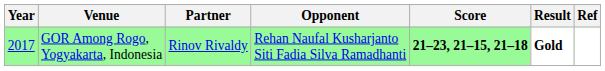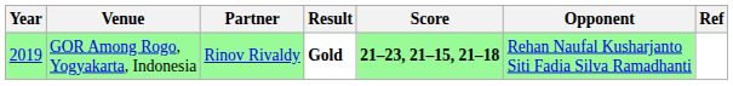columns swapped: Opponent <-> Result
GOR Among Rogo, Yogyakarta, Indonesia | Year: 2017 -> 2019
